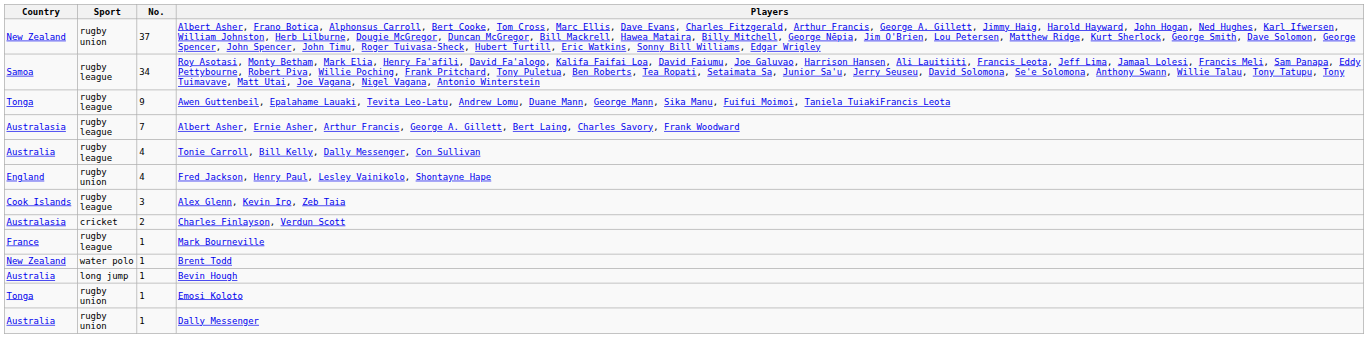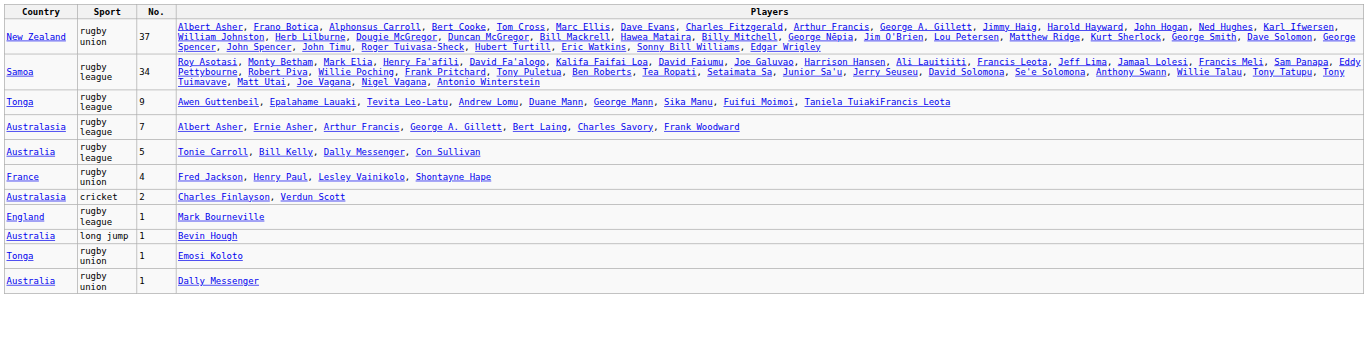Tonie Carroll, Bill Kelly, Dally Messenger, Con Sullivan | No.: 4 -> 5
Fred Jackson, Henry Paul, Lesley Vainikolo, Shontayne Hape | Country: England -> France
- row: Cook Islands | rugby league | 3 | Alex Glenn, Kevin Iro, Zeb Taia
Mark Bourneville | Country: France -> England
- row: New Zealand | water polo | 1 | Brent Todd
